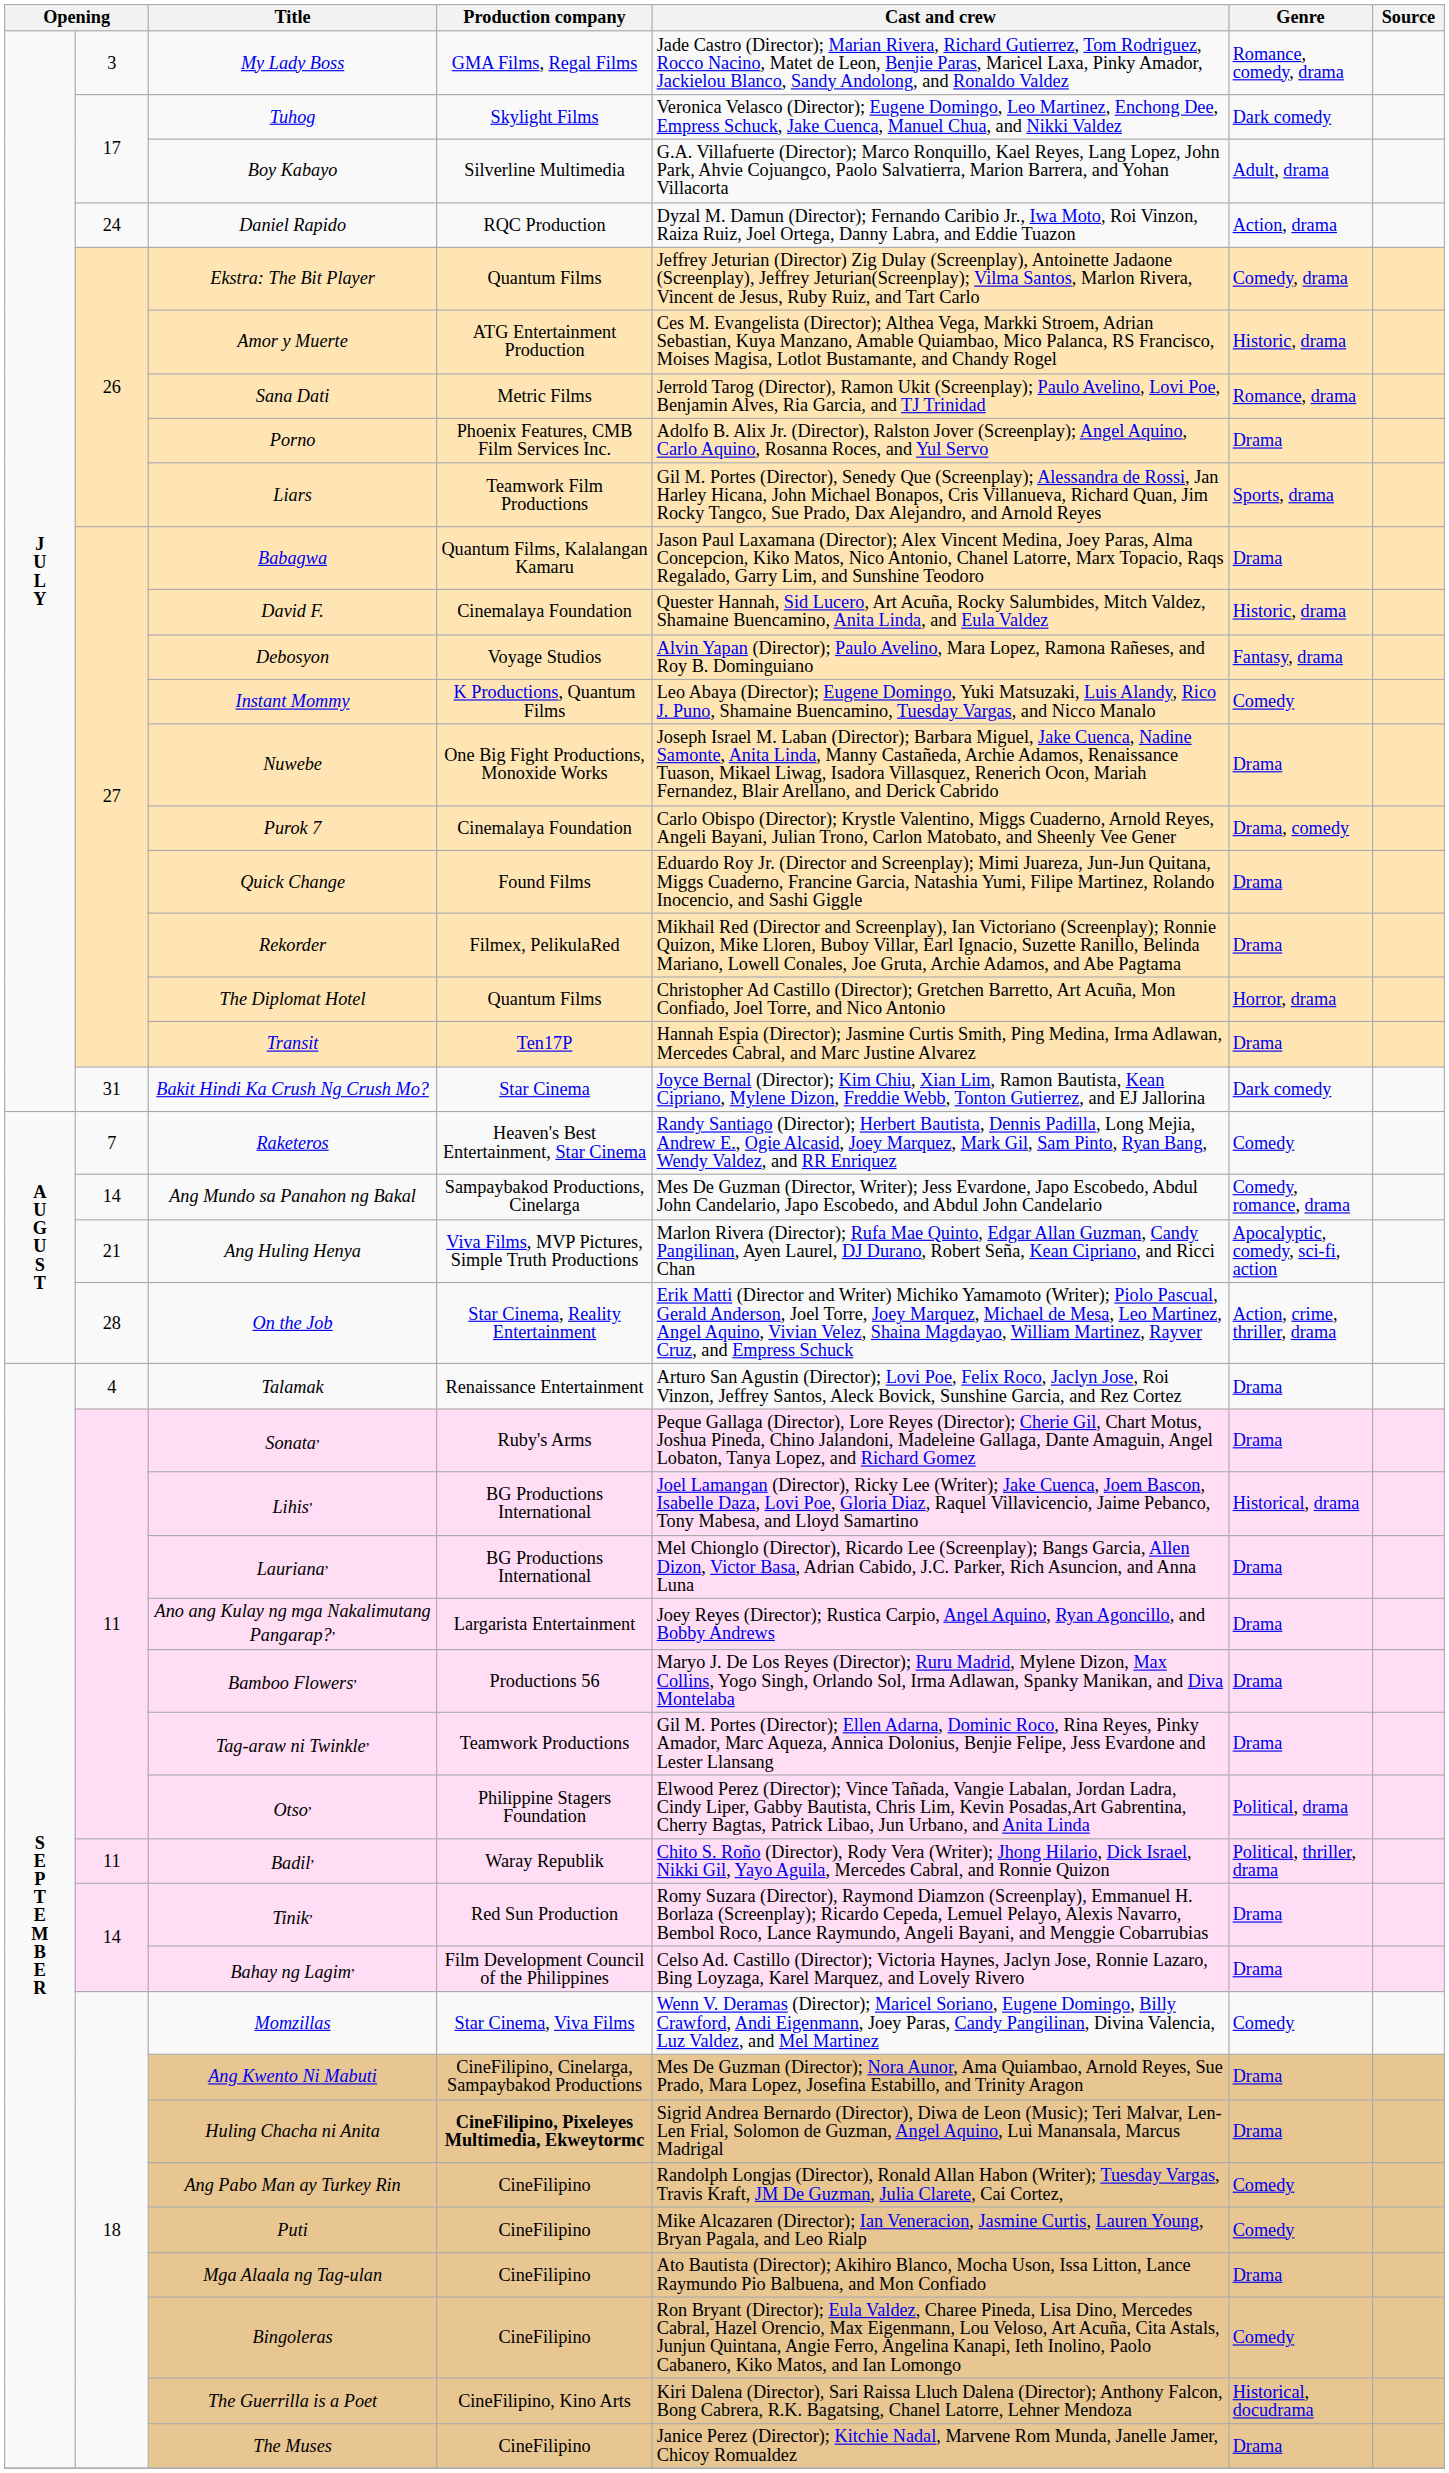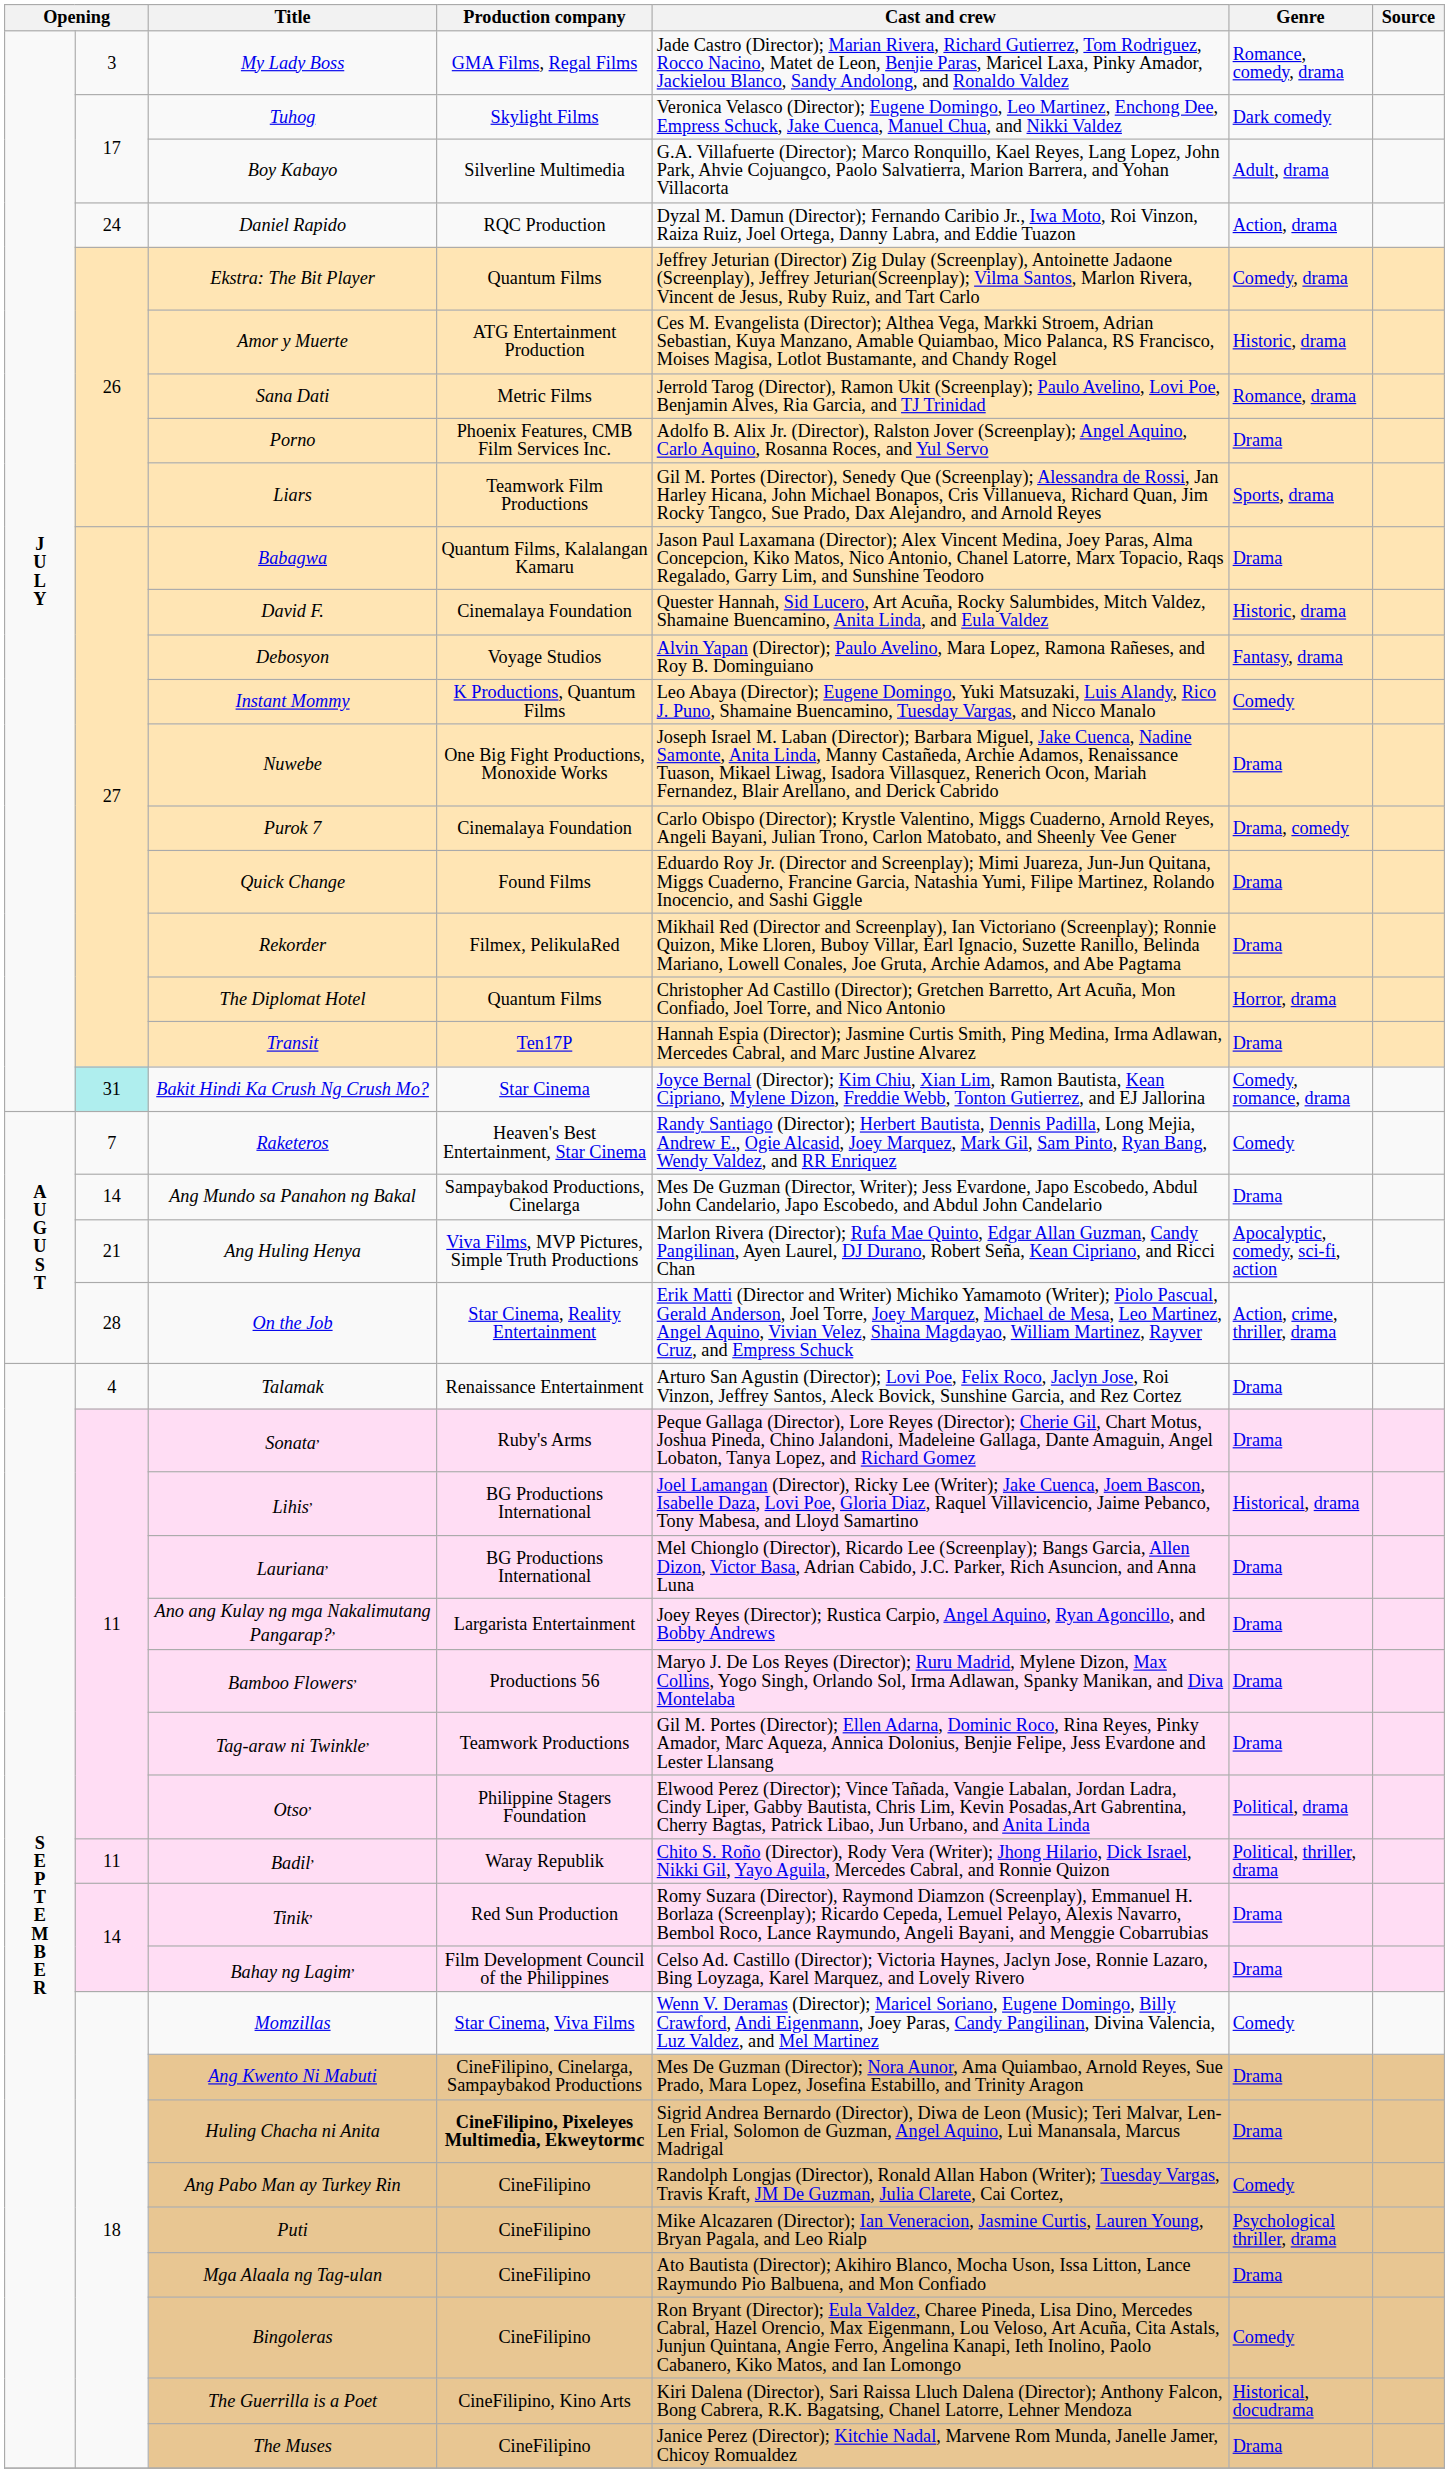Bakit Hindi Ka Crush Ng Crush Mo? | column 2: no background -> paleturquoise background
Bakit Hindi Ka Crush Ng Crush Mo? | Genre: Dark comedy -> Comedy, romance, drama
Ang Mundo sa Panahon ng Bakal | Genre: Comedy, romance, drama -> Drama
Puti | Genre: Comedy -> Psychological thriller, drama
